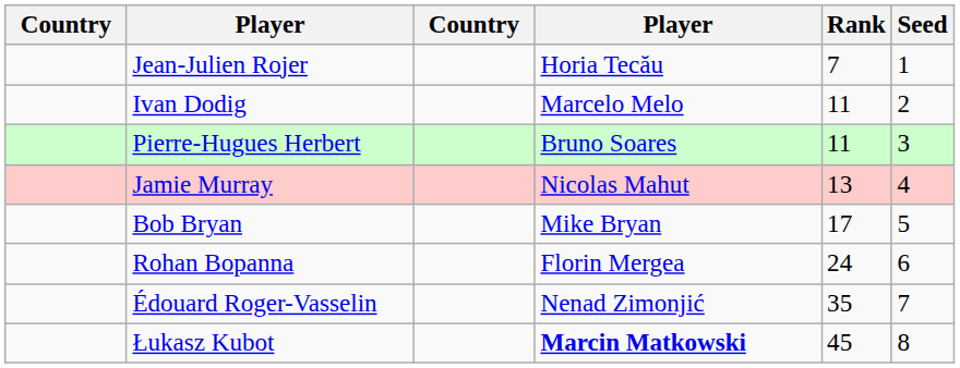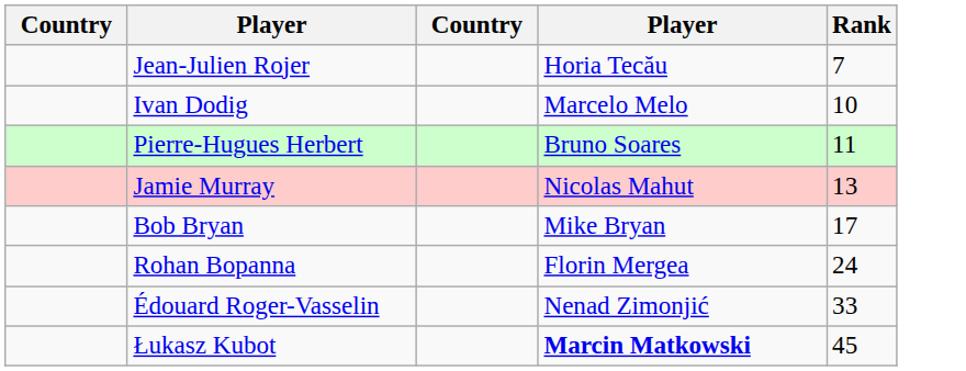- column: Seed | 1 | 2 | 3 | 4 | 5 | 6 | 7 | 8
Ivan Dodig | Rank: 11 -> 10
Édouard Roger-Vasselin | Rank: 35 -> 33
